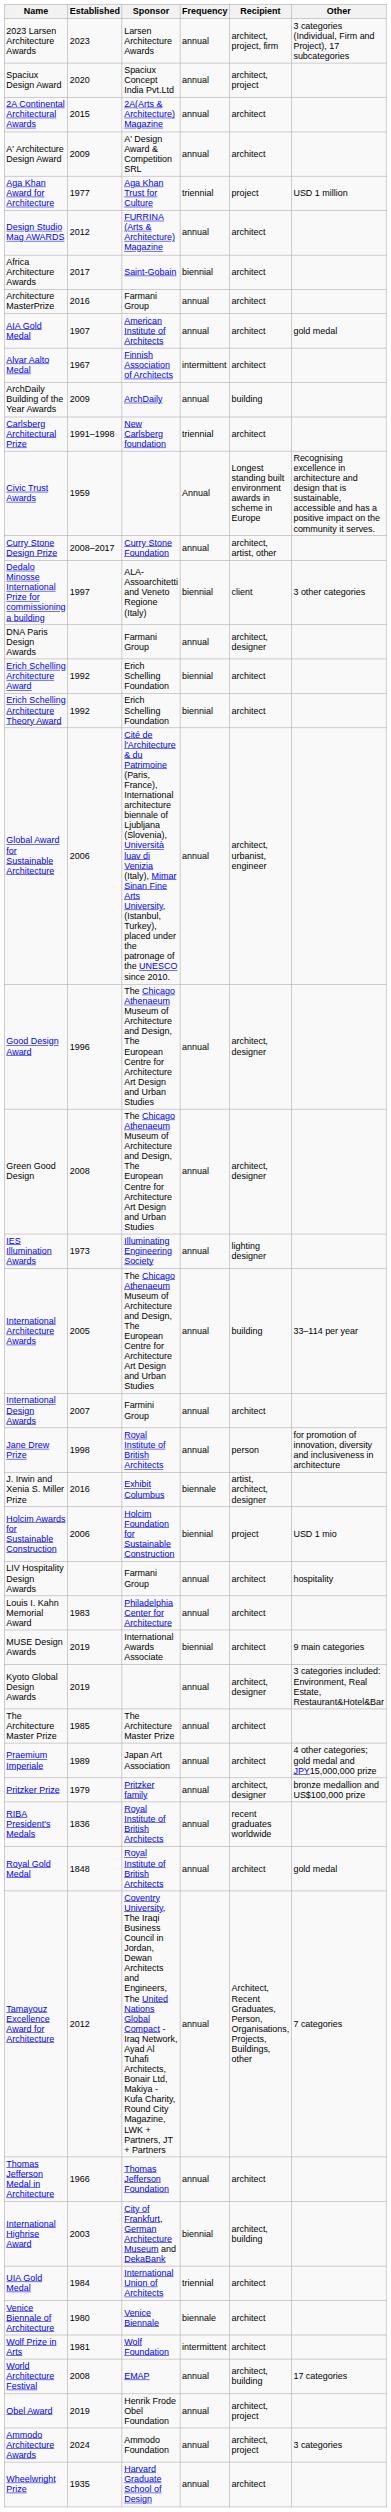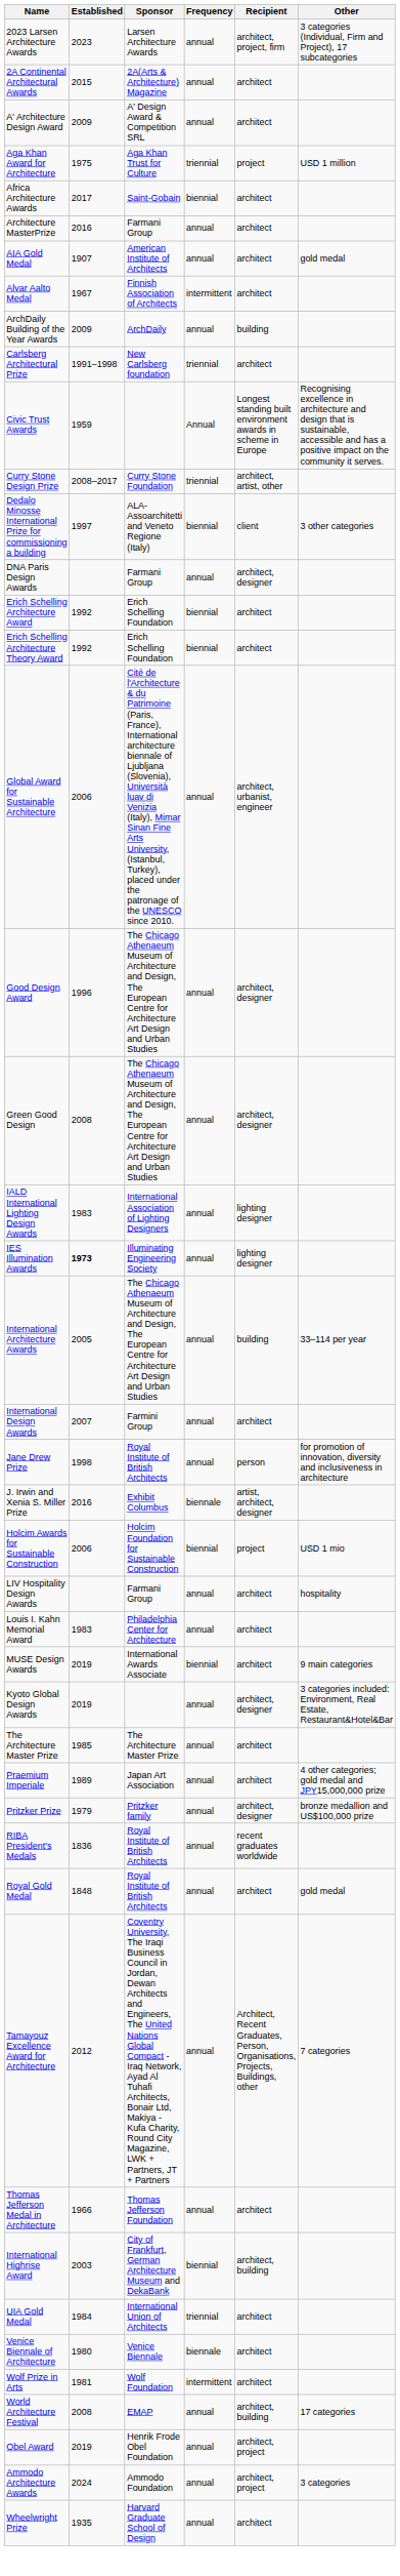- row: Spaciux Design Award | 2020 | Spaciux Concept India Pvt.Ltd | annual | architect, project
Aga Khan Award for Architecture | Established: 1977 -> 1975
- row: Design Studio Mag AWARDS | 2012 | FURRINA (Arts & Architecture) Magazine | annual | architect
Curry Stone Design Prize | Frequency: annual -> triennial
+ row: IALD International Lighting Design Awards | 1983 | International Association of Lighting Designers | annual | lighting designer
IES Illumination Awards | Established: normal -> bold
